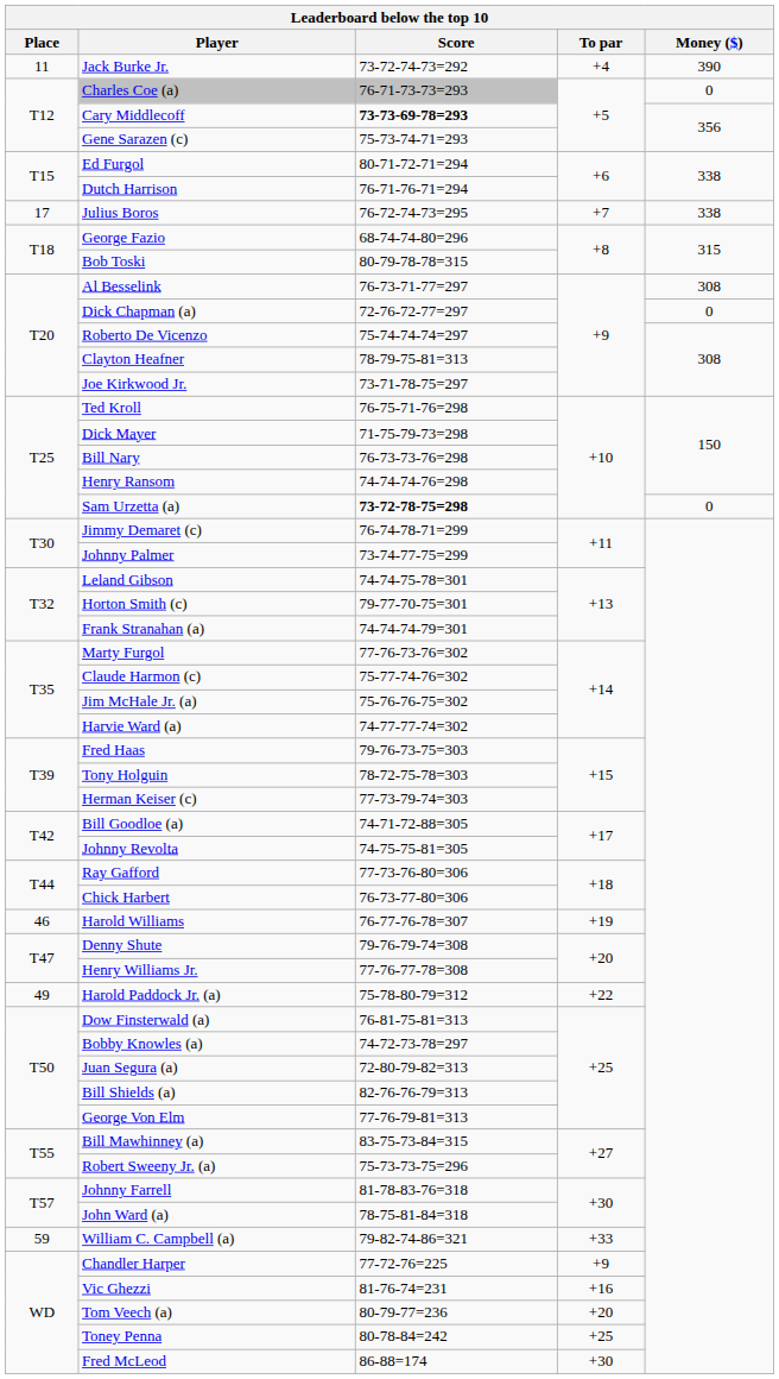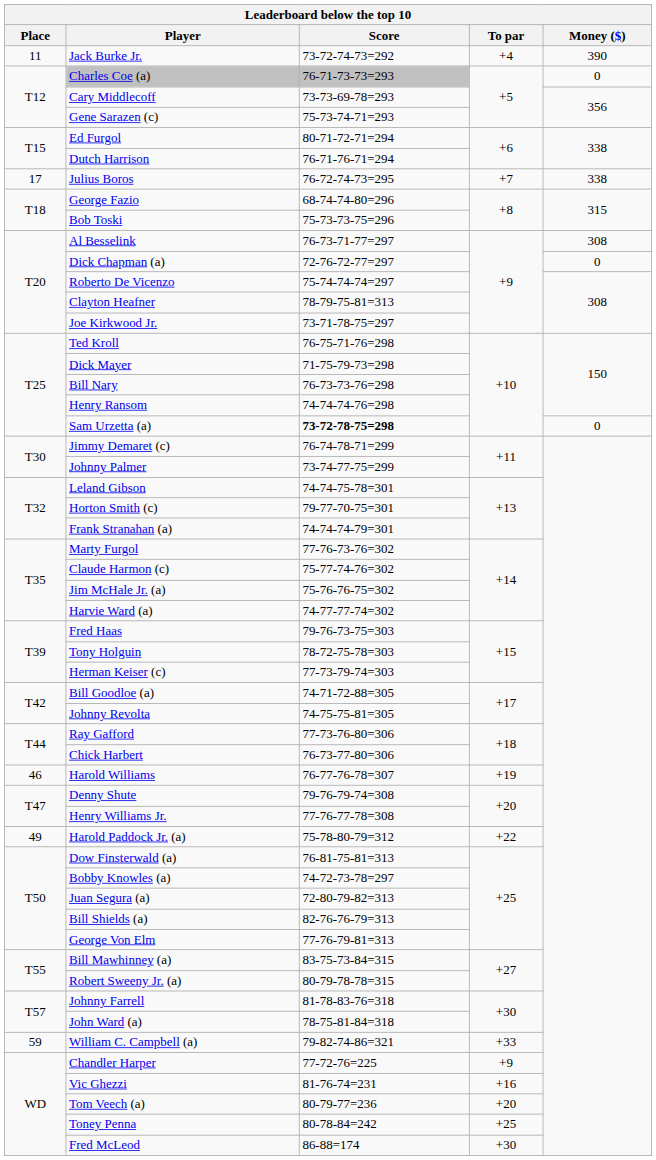Cary Middlecoff | Score: bold -> normal
Bob Toski | Score: 80-79-78-78=315 -> 75-73-73-75=296
Robert Sweeny Jr. (a) | Score: 75-73-73-75=296 -> 80-79-78-78=315
